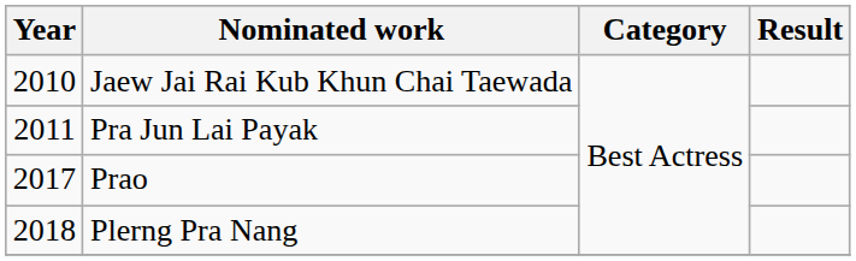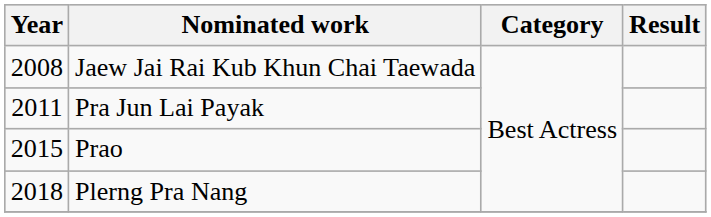Jaew Jai Rai Kub Khun Chai Taewada | Year: 2010 -> 2008
Prao | Year: 2017 -> 2015
